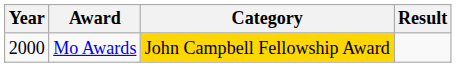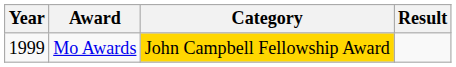Mo Awards | Year: 2000 -> 1999
